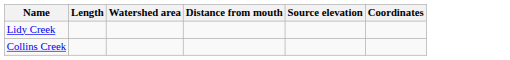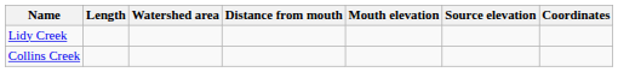+ column: Mouth elevation
